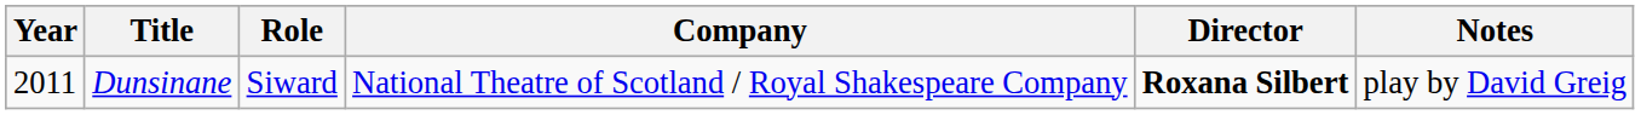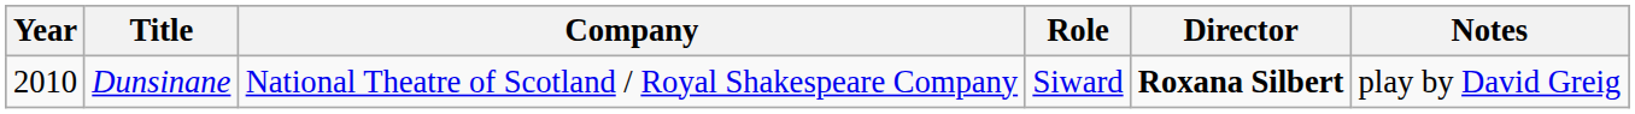columns swapped: Role <-> Company
Dunsinane | Year: 2011 -> 2010
